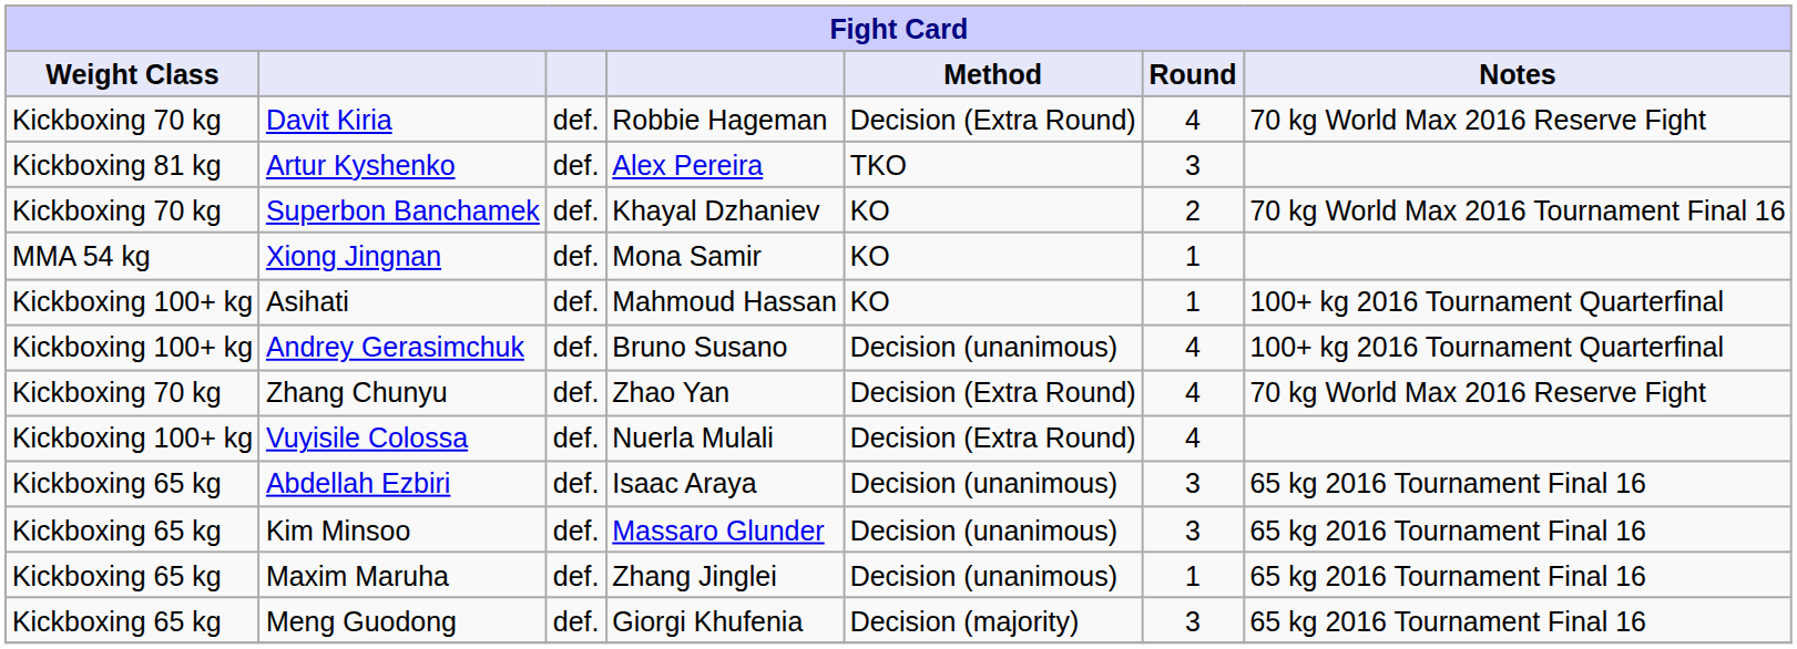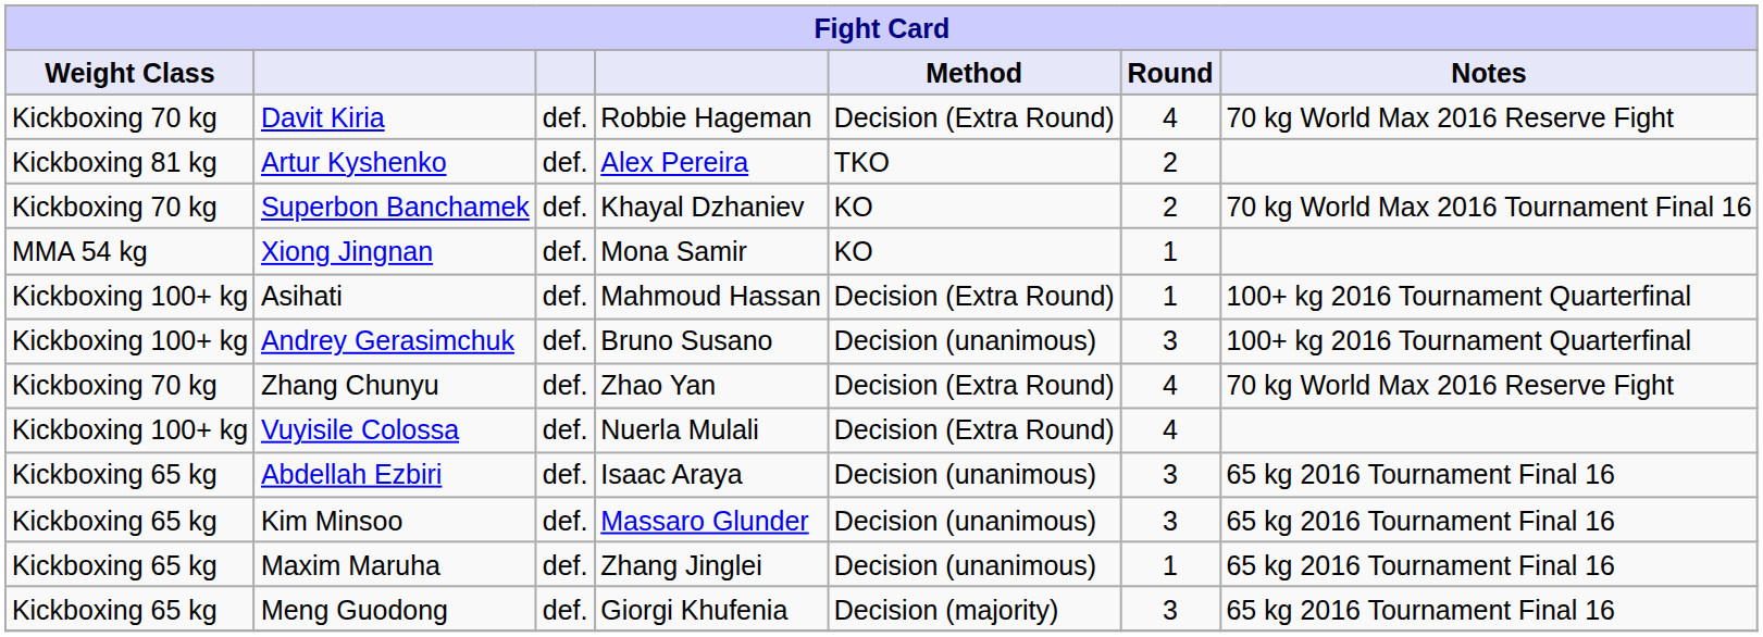Artur Kyshenko | Round: 3 -> 2
Asihati | Method: KO -> Decision (Extra Round)
Andrey Gerasimchuk | Round: 4 -> 3
